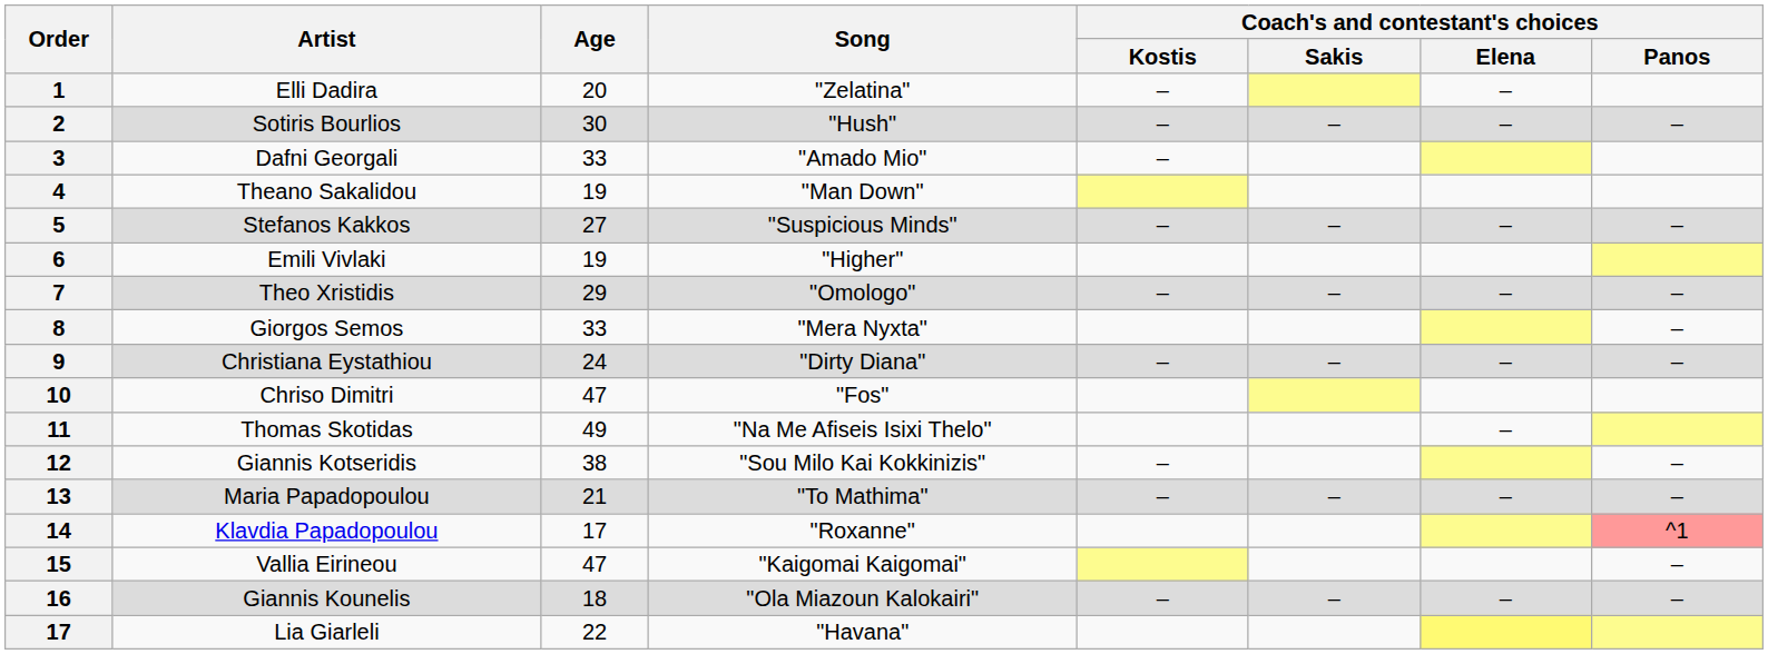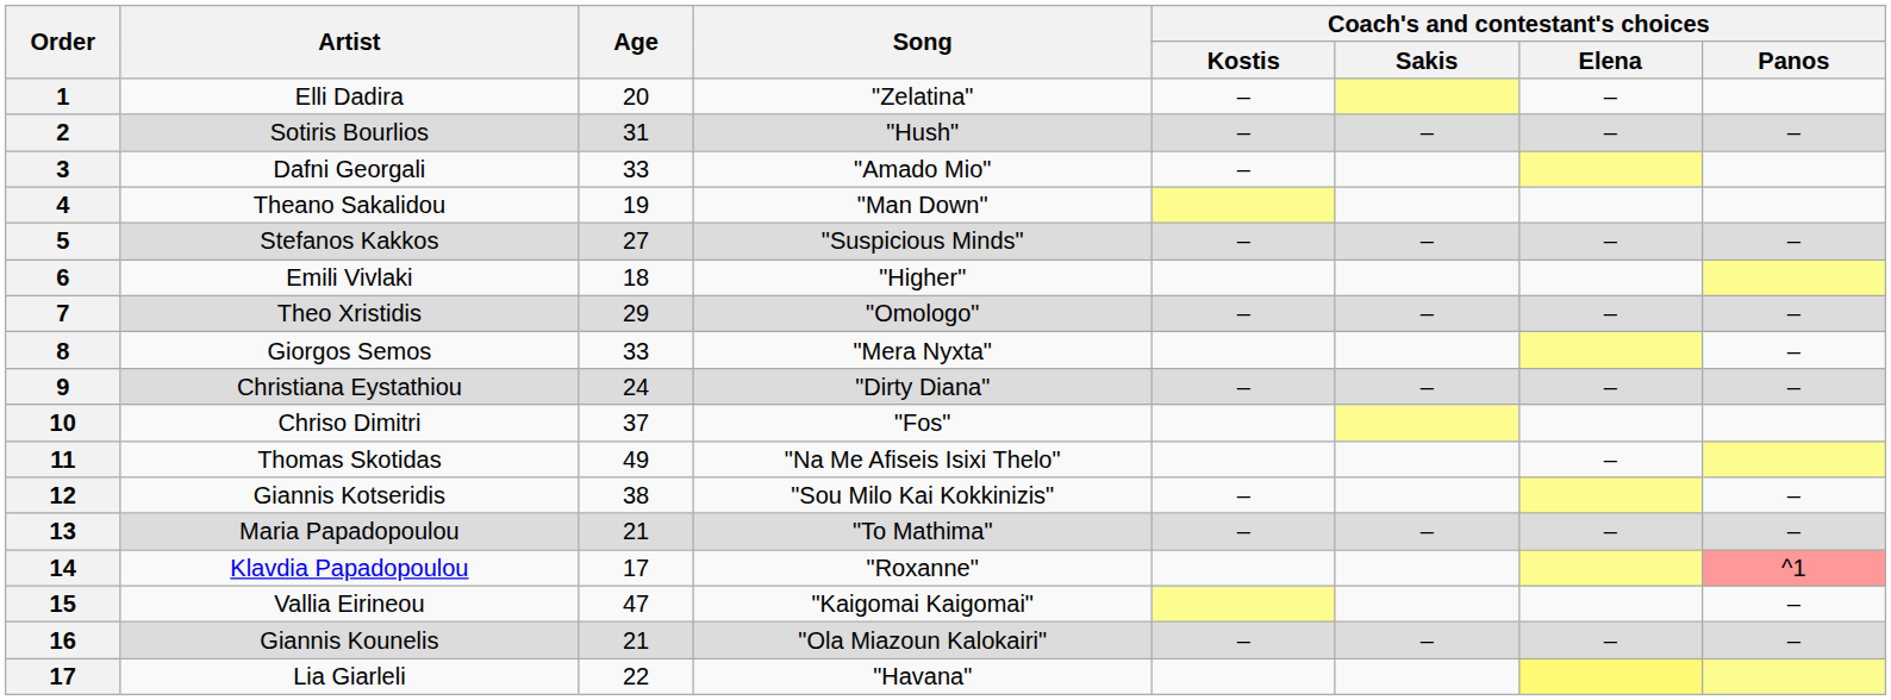Sotiris Bourlios | Age: 30 -> 31
Emili Vivlaki | Age: 19 -> 18
Chriso Dimitri | Age: 47 -> 37
Giannis Kounelis | Age: 18 -> 21
